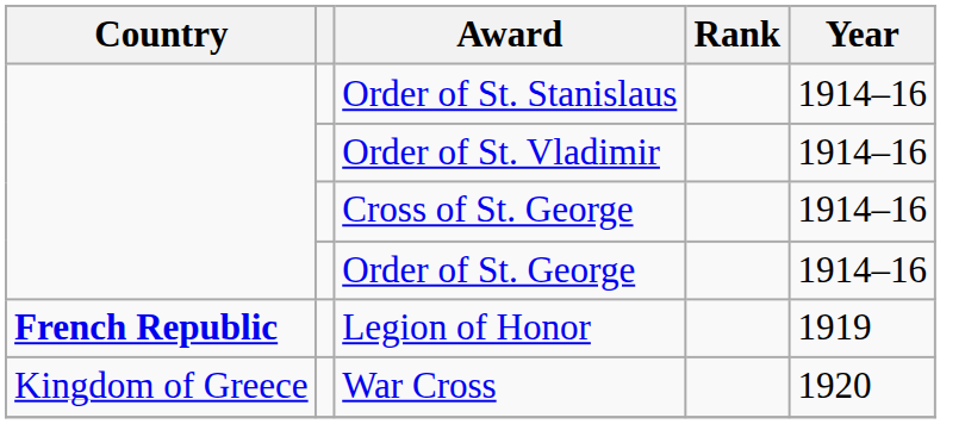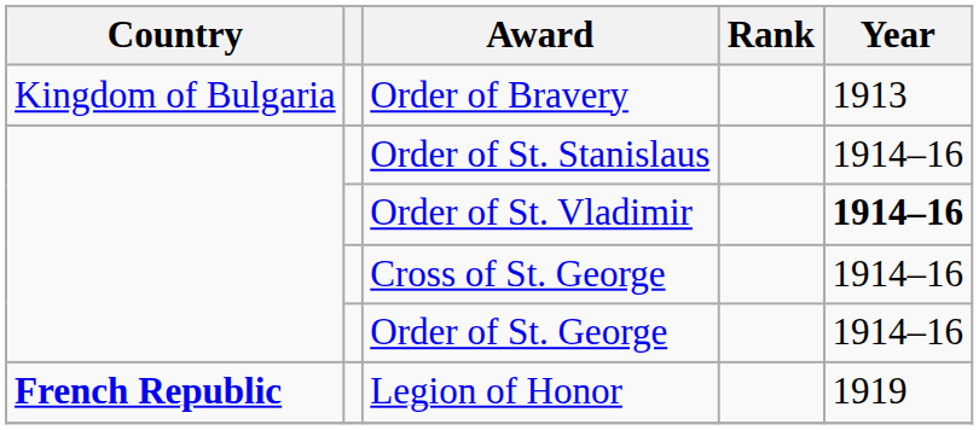+ row: Kingdom of Bulgaria | Order of Bravery | 1913
Order of St. Vladimir | Year: normal -> bold
- row: Kingdom of Greece | War Cross | 1920
